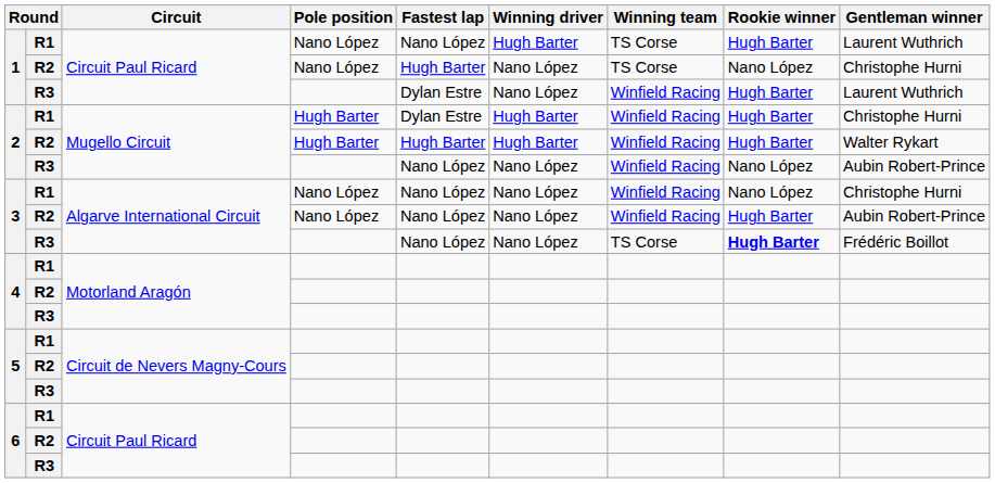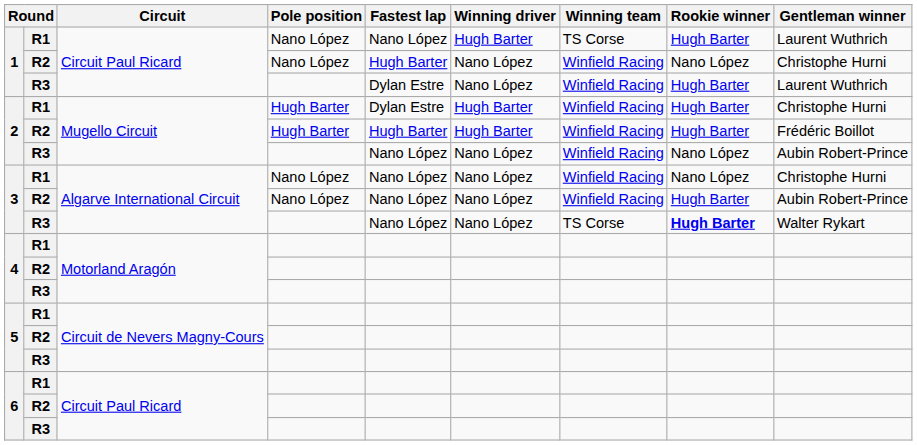1 / R2 | Winning team: TS Corse -> Winfield Racing
2 / R2 | Gentleman winner: Walter Rykart -> Frédéric Boillot
3 / R3 | Gentleman winner: Frédéric Boillot -> Walter Rykart
